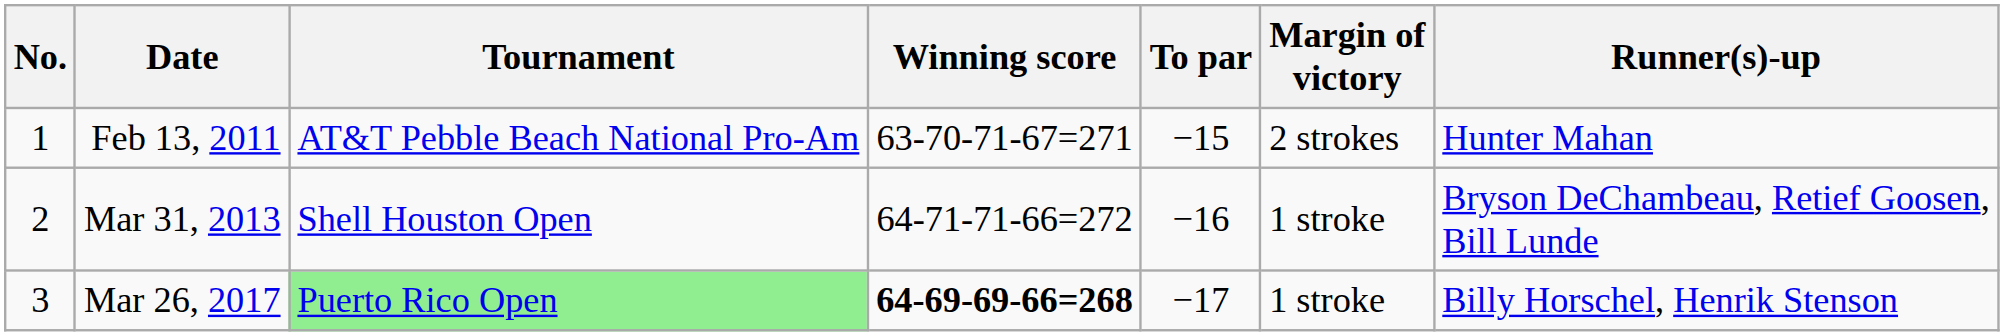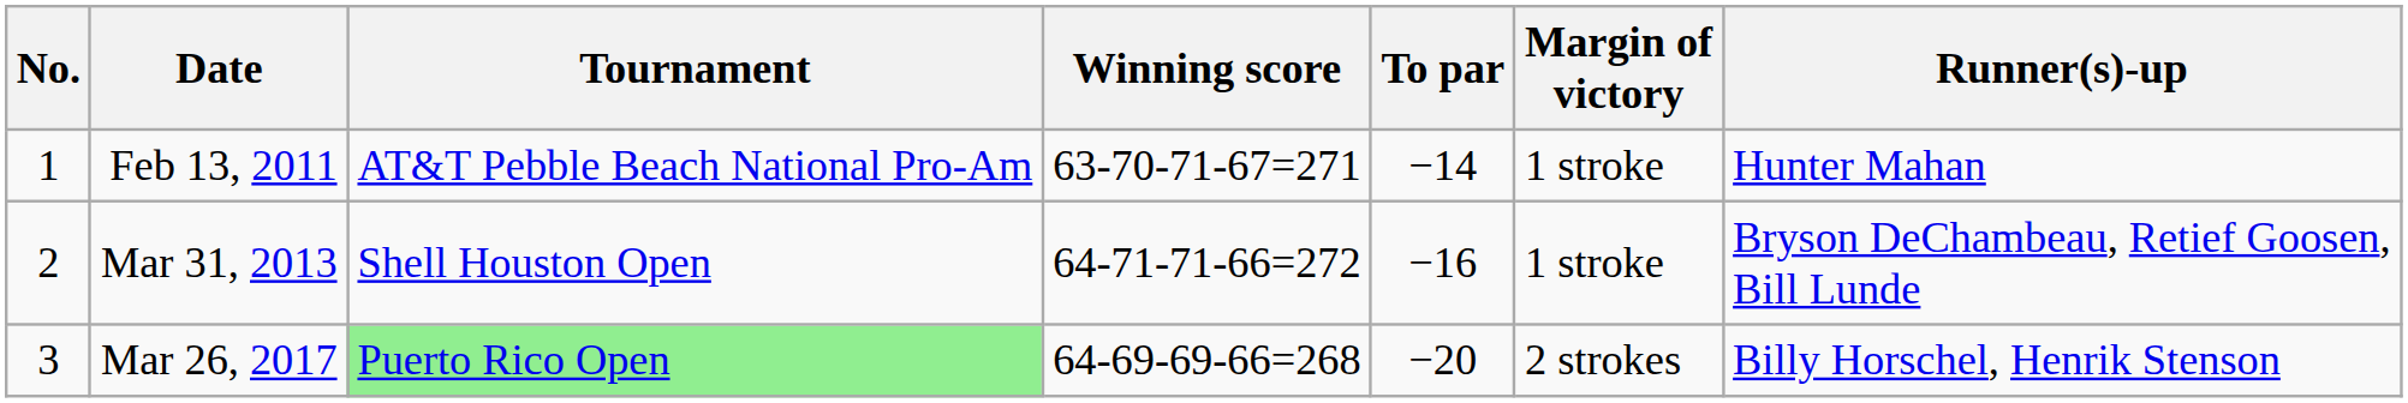Feb 13, 2011 | To par: −15 -> −14
Feb 13, 2011 | Margin of victory: 2 strokes -> 1 stroke
Mar 26, 2017 | Winning score: bold -> normal
Mar 26, 2017 | To par: −17 -> −20
Mar 26, 2017 | Margin of victory: 1 stroke -> 2 strokes
